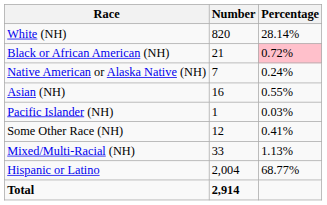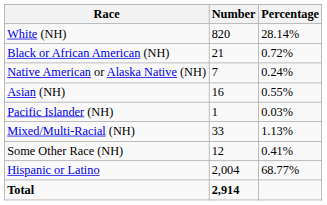Black or African American (NH) | Percentage: pink background -> no background
rows swapped: Some Other Race (NH) <-> Mixed/Multi-Racial (NH)
